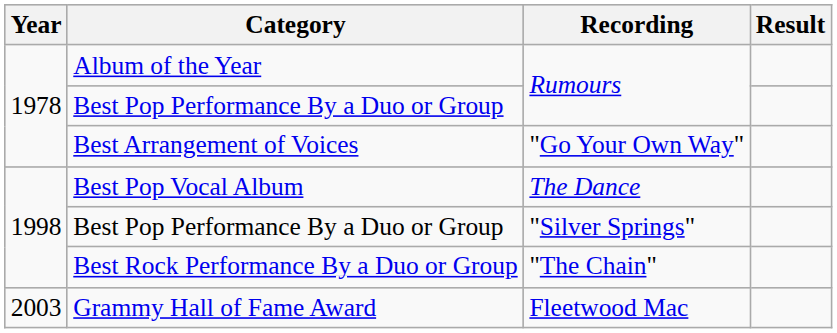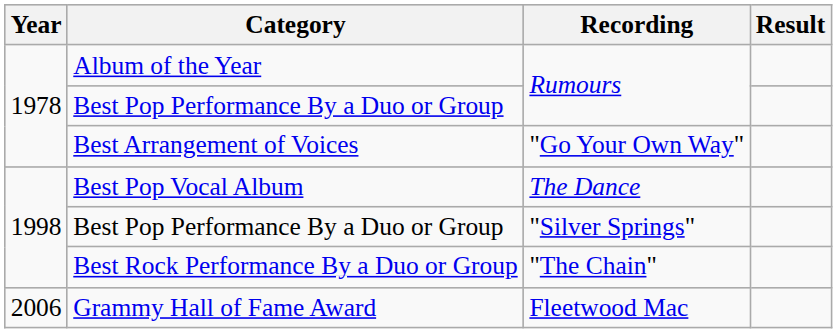Grammy Hall of Fame Award | Year: 2003 -> 2006
